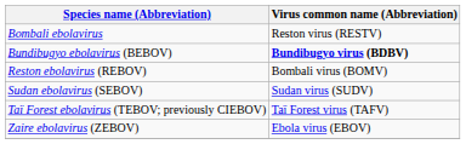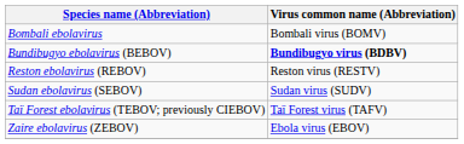Bombali ebolavirus | Virus common name (Abbreviation): Reston virus (RESTV) -> Bombali virus (BOMV)
Reston ebolavirus (REBOV) | Virus common name (Abbreviation): Bombali virus (BOMV) -> Reston virus (RESTV)
